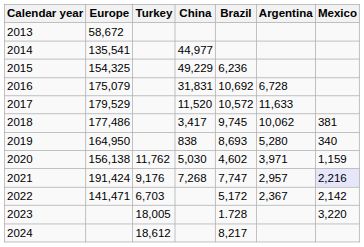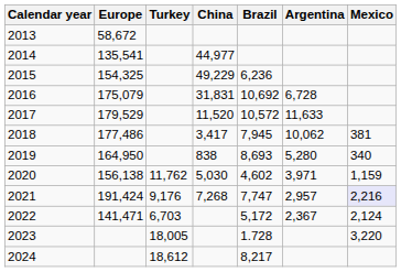2018 | Brazil: 9,745 -> 7,945
2022 | Mexico: 2,142 -> 2,124
